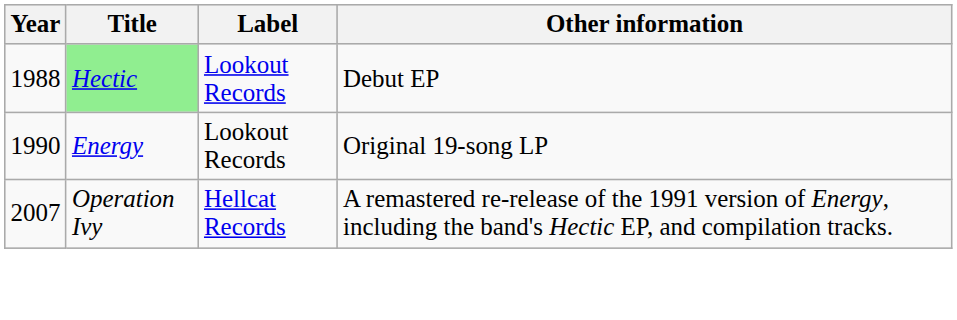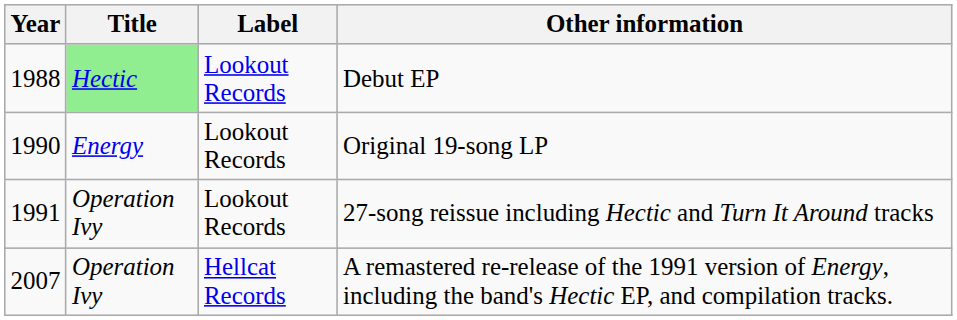+ row: 1991 | Operation Ivy | Lookout Records | 27-song reissue including Hectic and Turn It Around tracks
